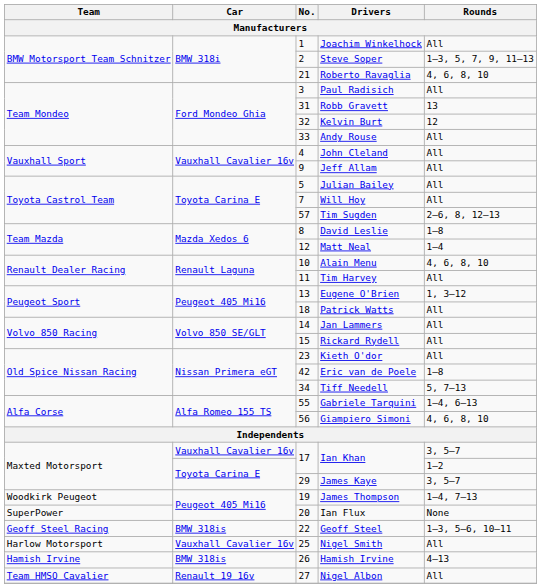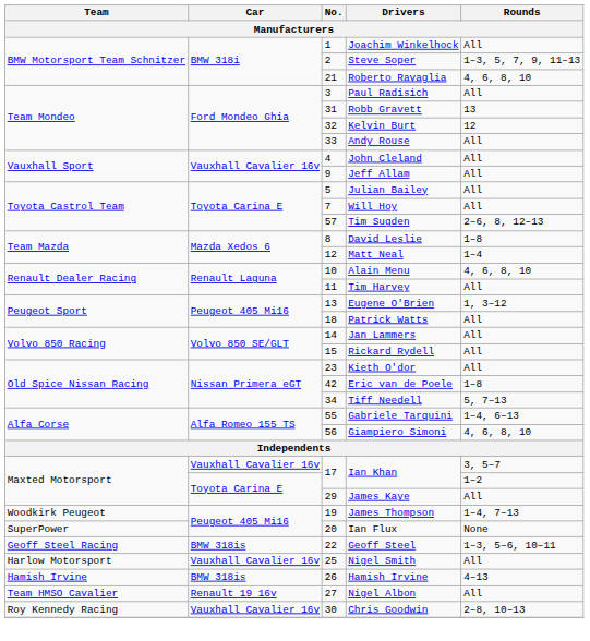James Kaye | Rounds: 3, 5–7 -> All
+ row: Roy Kennedy Racing | Vauxhall Cavalier 16v | 30 | Chris Goodwin | 2–8, 10–13
